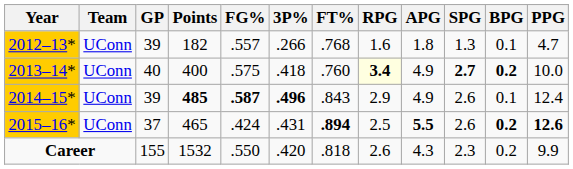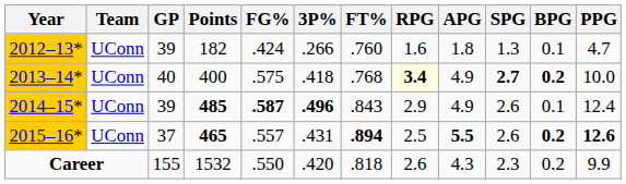2012–13* | FG%: .557 -> .424
2012–13* | FT%: .768 -> .760
2013–14* | FT%: .760 -> .768
2015–16* | Points: normal -> bold
2015–16* | FG%: .424 -> .557
